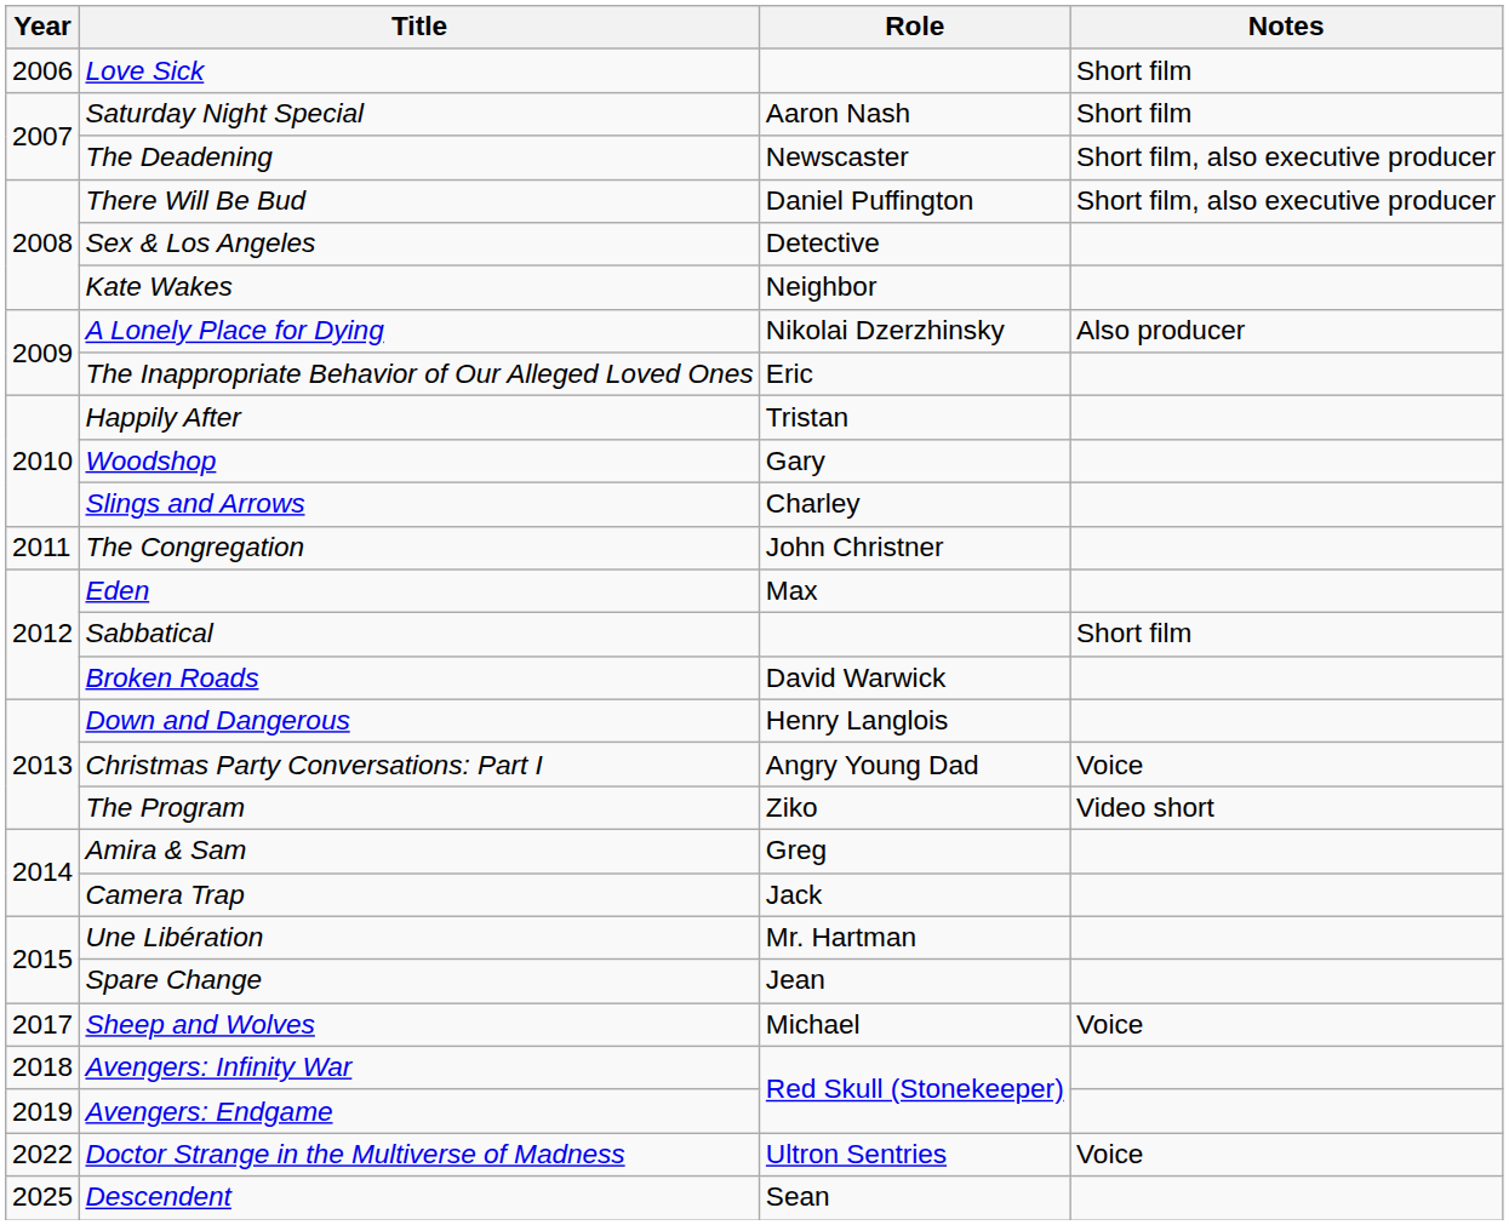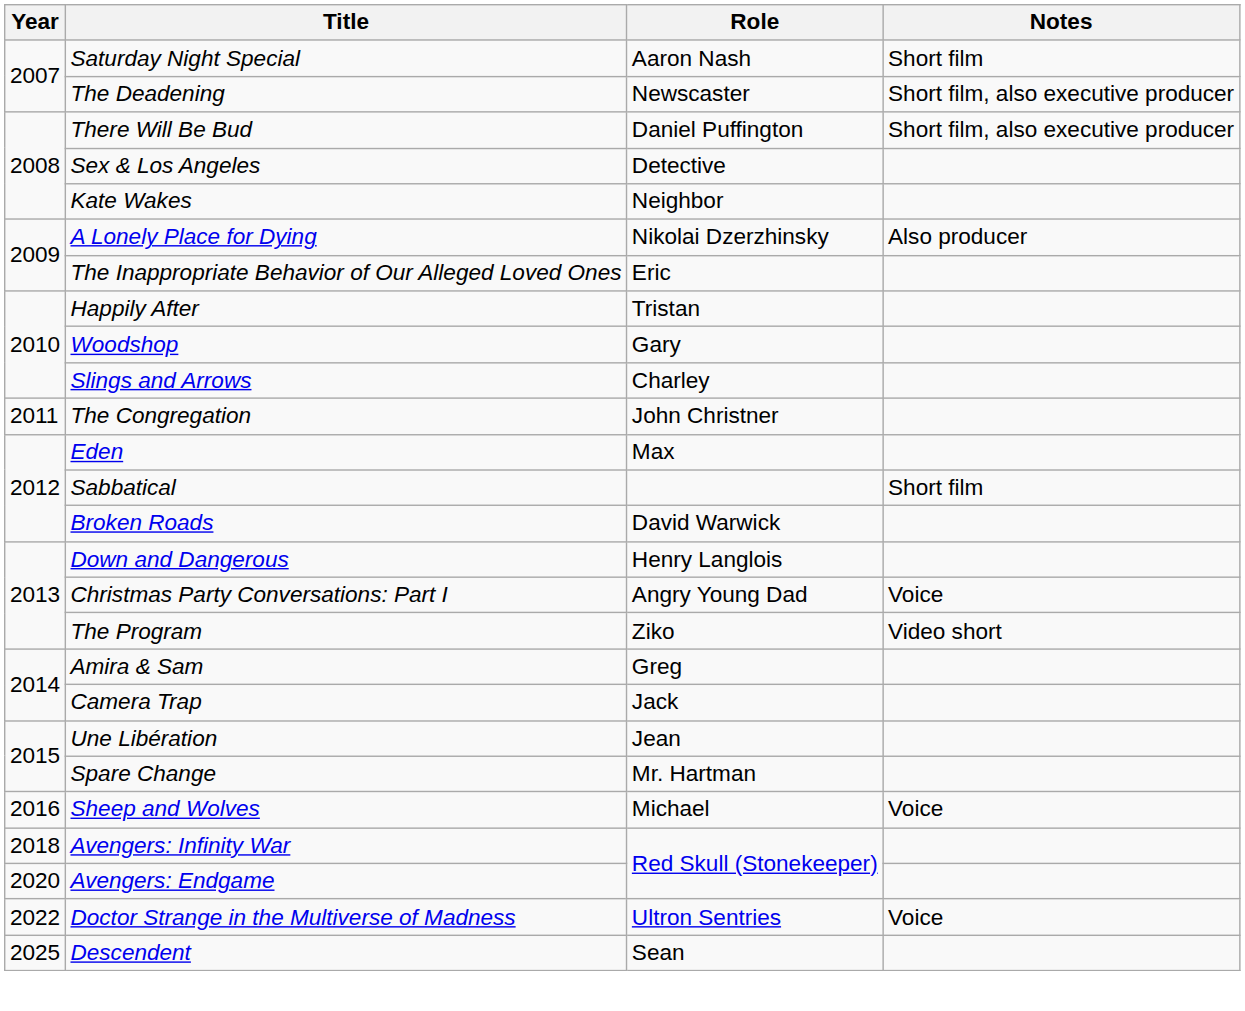- row: 2006 | Love Sick | Short film
Une Libération | Role: Mr. Hartman -> Jean
Spare Change | Role: Jean -> Mr. Hartman
Sheep and Wolves | Year: 2017 -> 2016
Avengers: Endgame | Year: 2019 -> 2020
